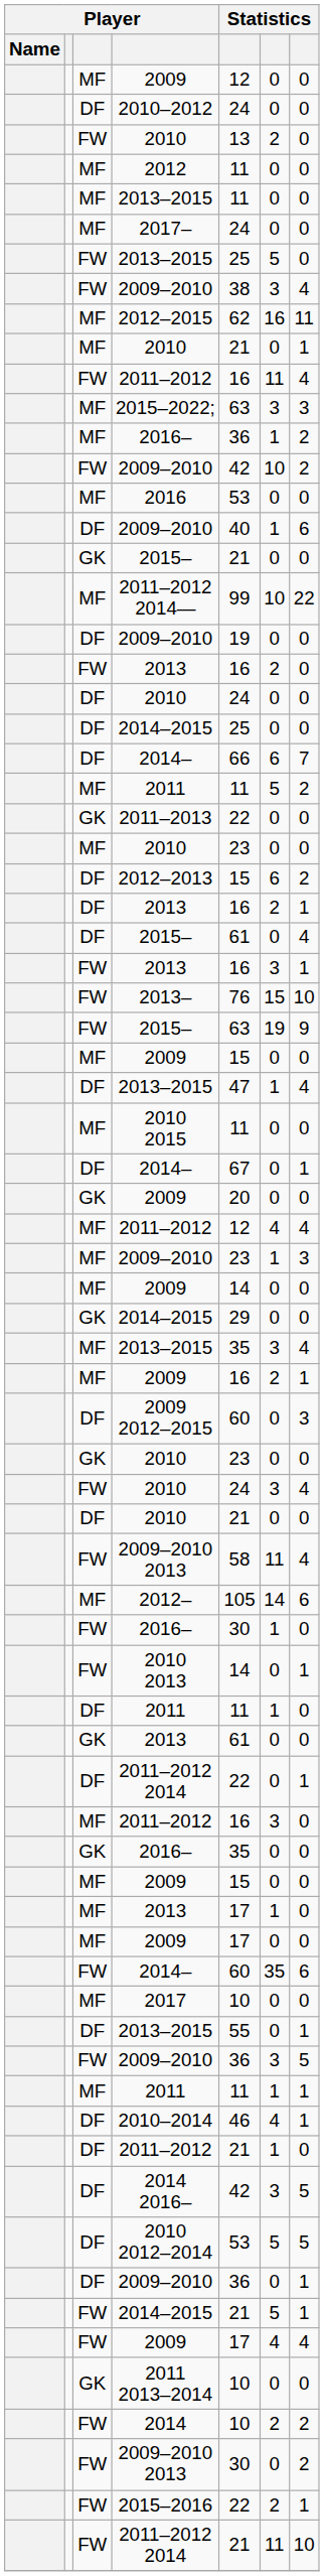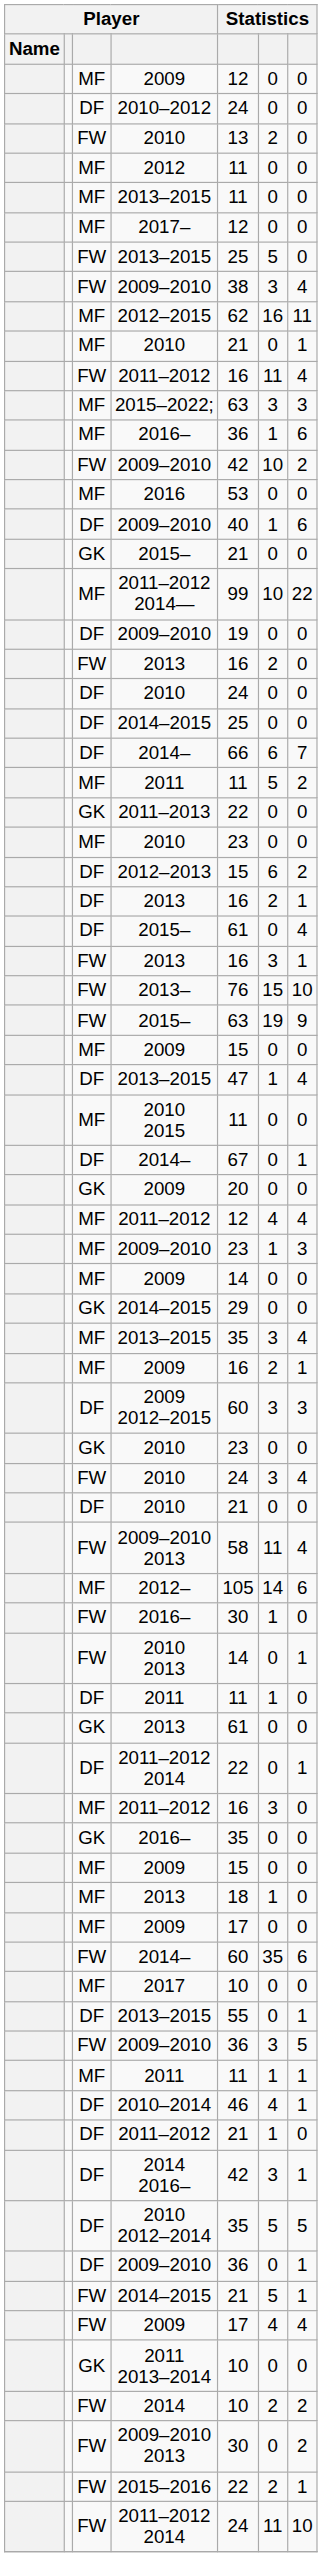2017– | column 5: 24 -> 12
MF / 2016– | column 7: 2 -> 6
2009 2012–2015 | column 6: 0 -> 3
MF / 2013 | column 5: 17 -> 18
2014 2016– | column 7: 5 -> 1
2010 2012–2014 | column 5: 53 -> 35
FW / 2011–2012 2014 | column 5: 21 -> 24
